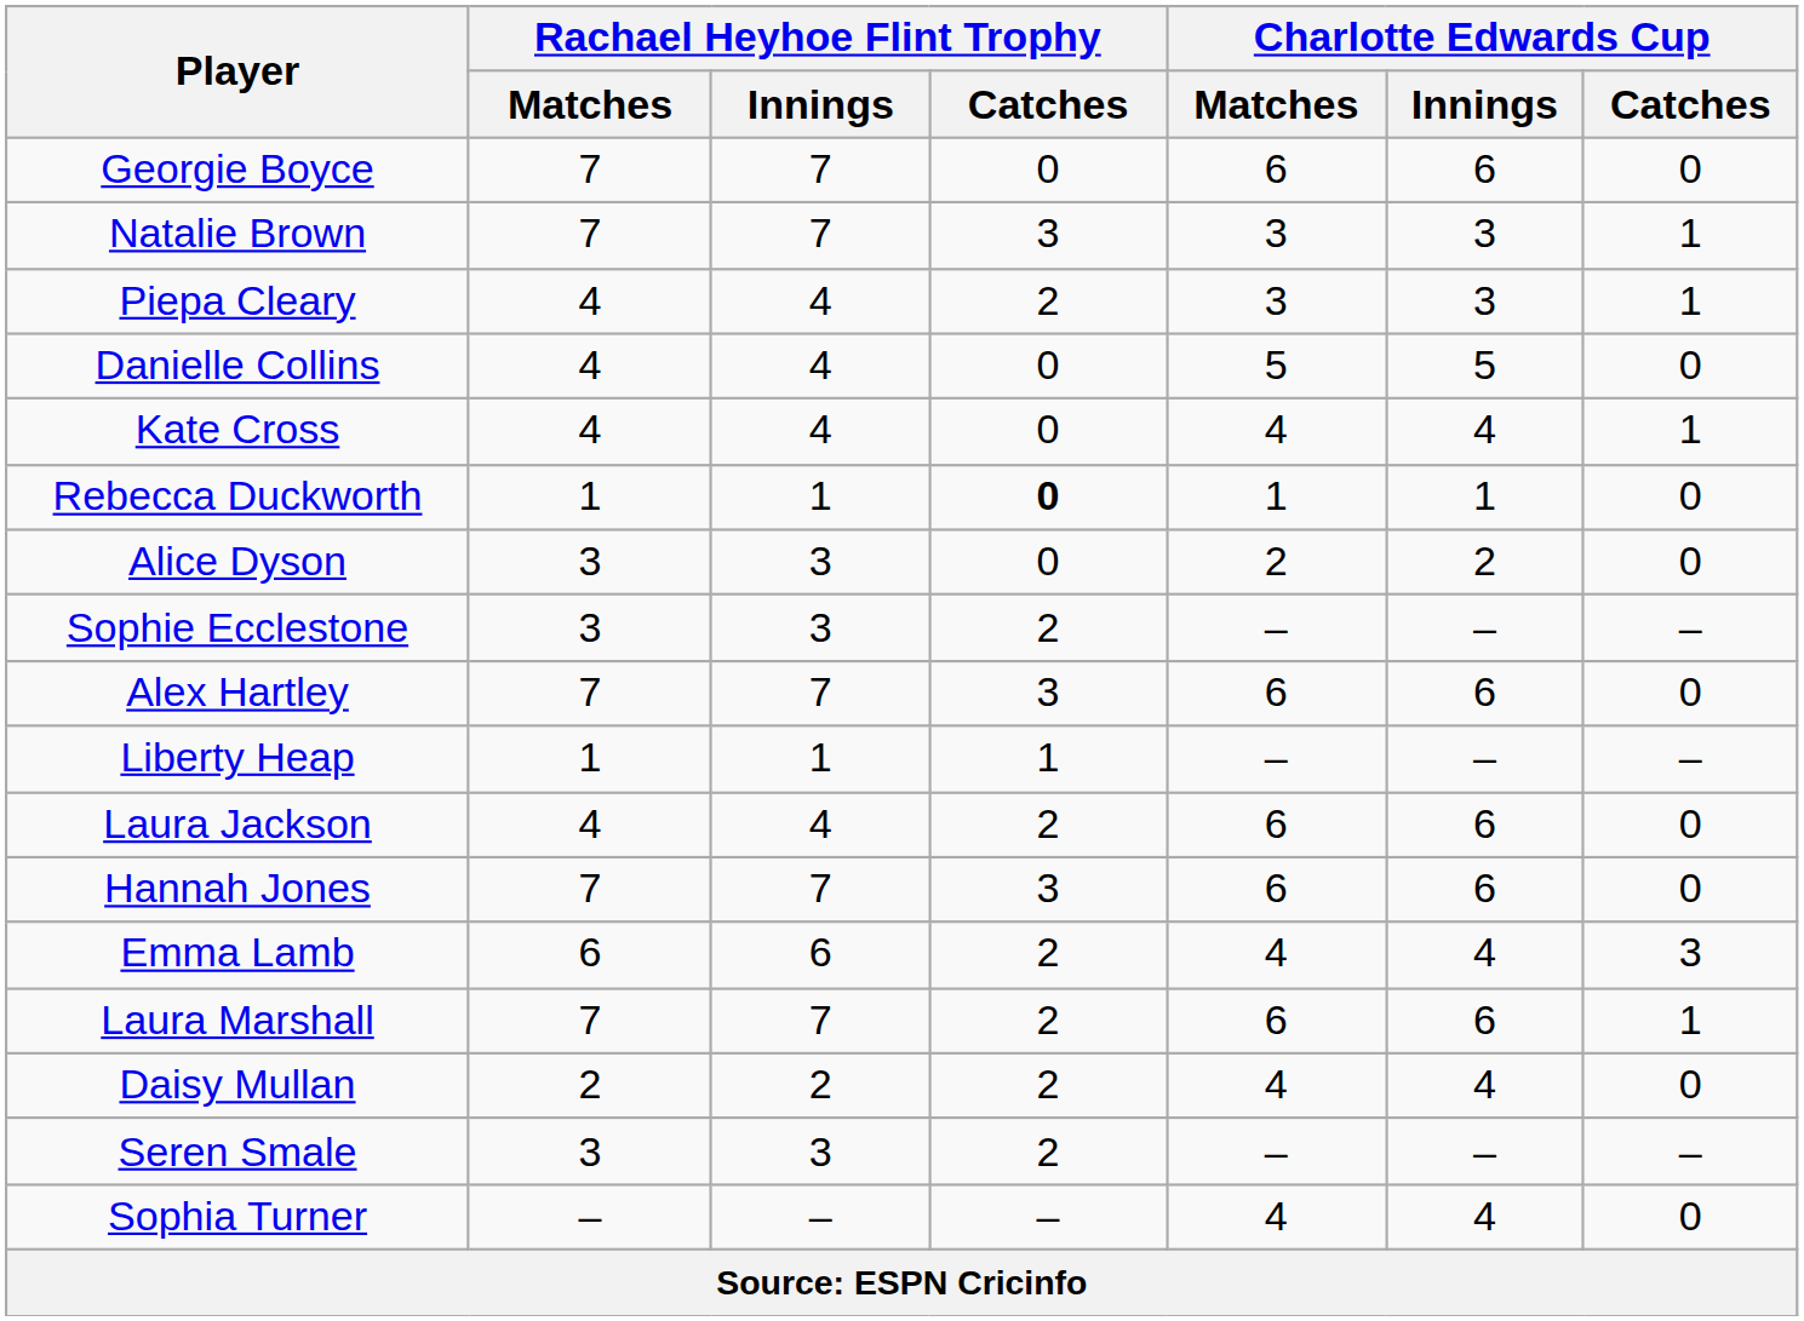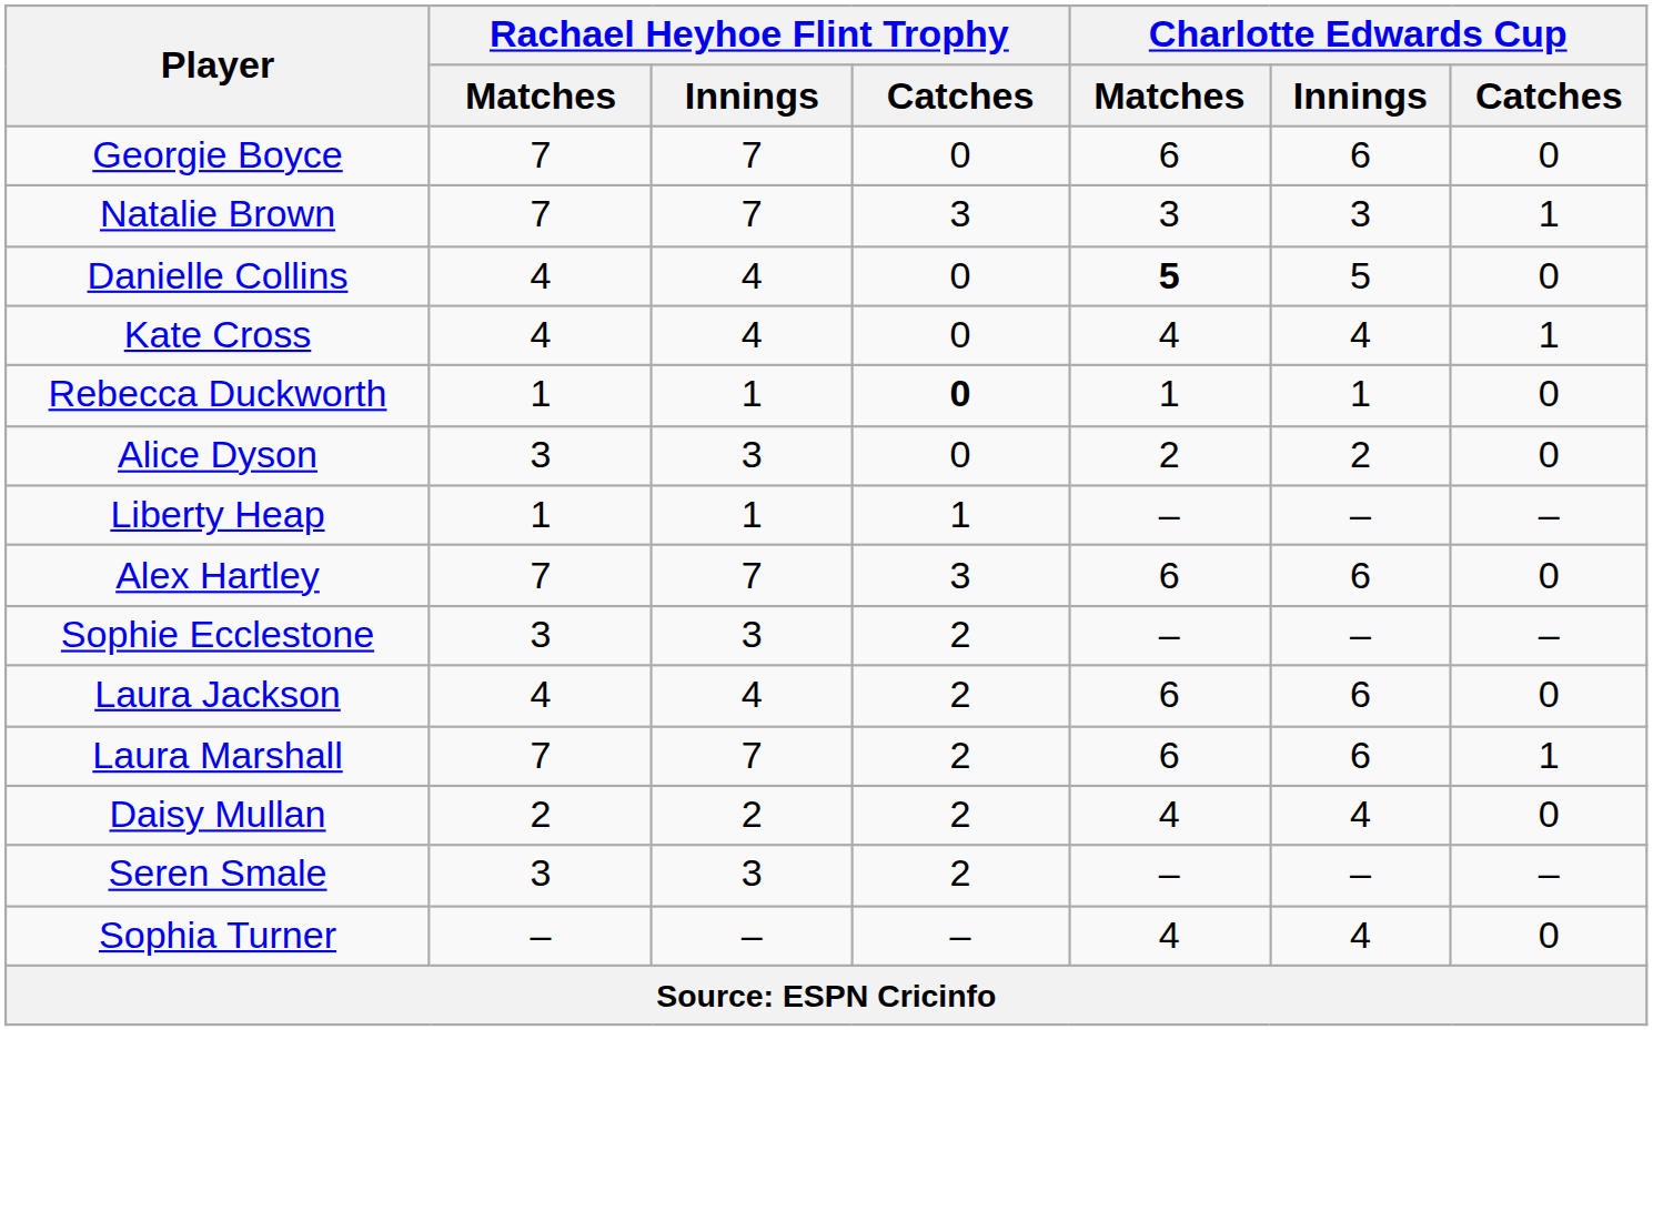- row: Piepa Cleary | 4 | 4 | 2 | 3 | 3 | 1
Danielle Collins | Charlotte Edwards Cup / Matches: normal -> bold
rows swapped: Sophie Ecclestone <-> Liberty Heap
- row: Hannah Jones | 7 | 7 | 3 | 6 | 6 | 0
- row: Emma Lamb | 6 | 6 | 2 | 4 | 4 | 3
